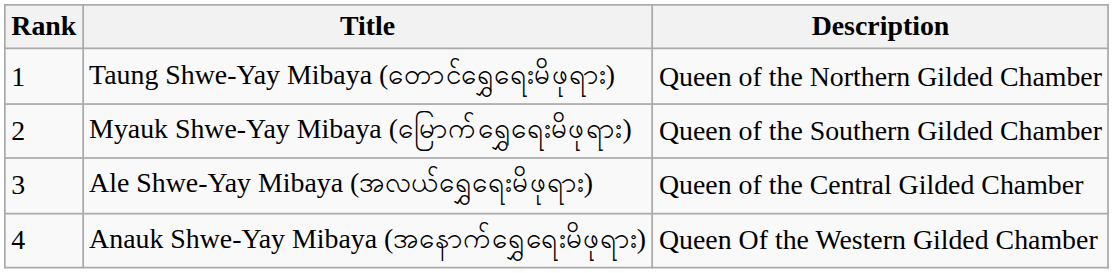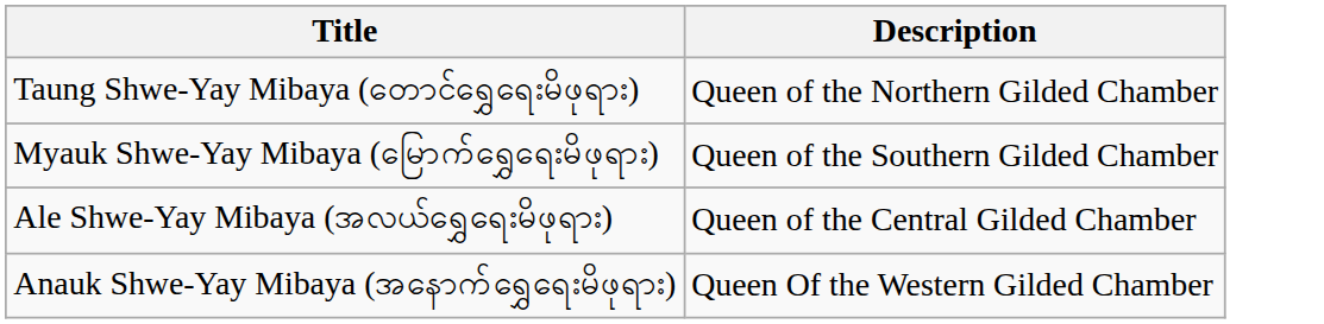- column: Rank | 1 | 2 | 3 | 4
